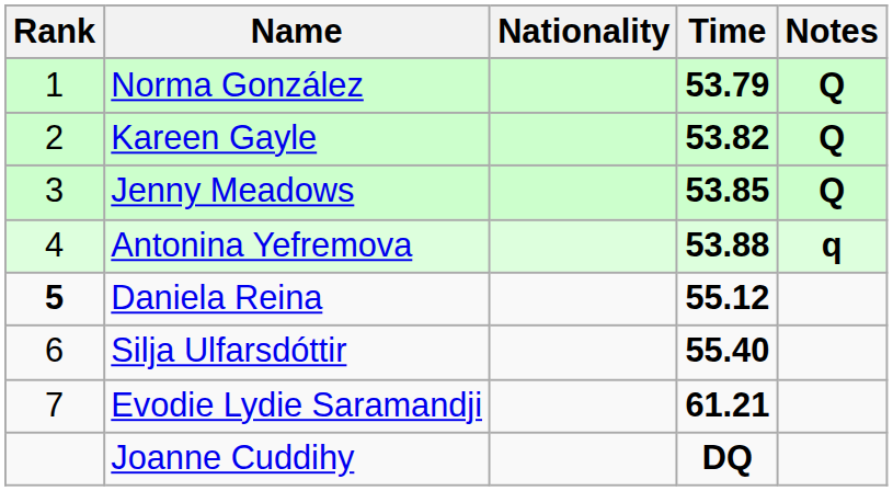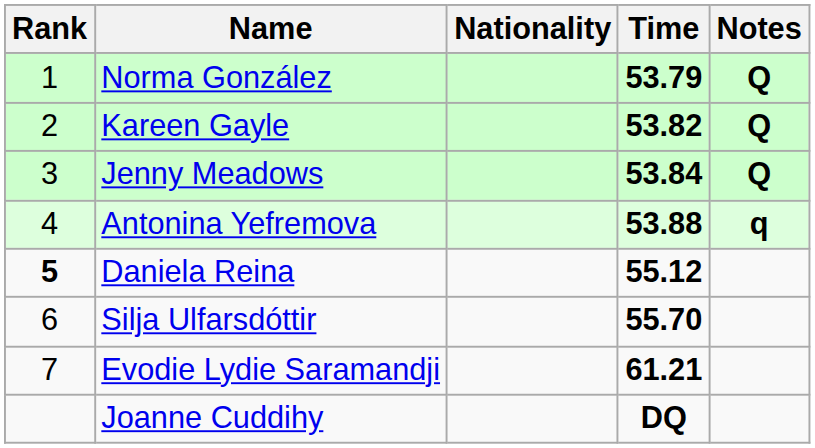Jenny Meadows | Time: 53.85 -> 53.84
Silja Ulfarsdóttir | Time: 55.40 -> 55.70
